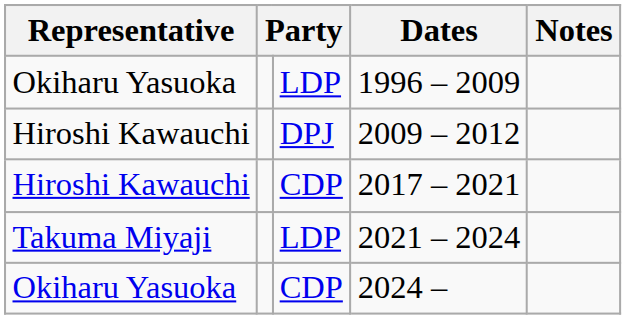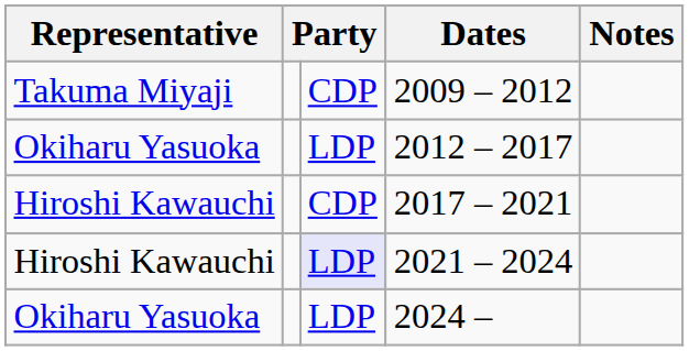- row: Okiharu Yasuoka | LDP | 1996 – 2009
2009 – 2012 | Representative: Hiroshi Kawauchi -> Takuma Miyaji
2009 – 2012 | column 3: DPJ -> CDP
+ row: Okiharu Yasuoka | LDP | 2012 – 2017
2021 – 2024 | Representative: Takuma Miyaji -> Hiroshi Kawauchi
2021 – 2024 | column 3: no background -> lavender background
2024 – | column 3: CDP -> LDP
